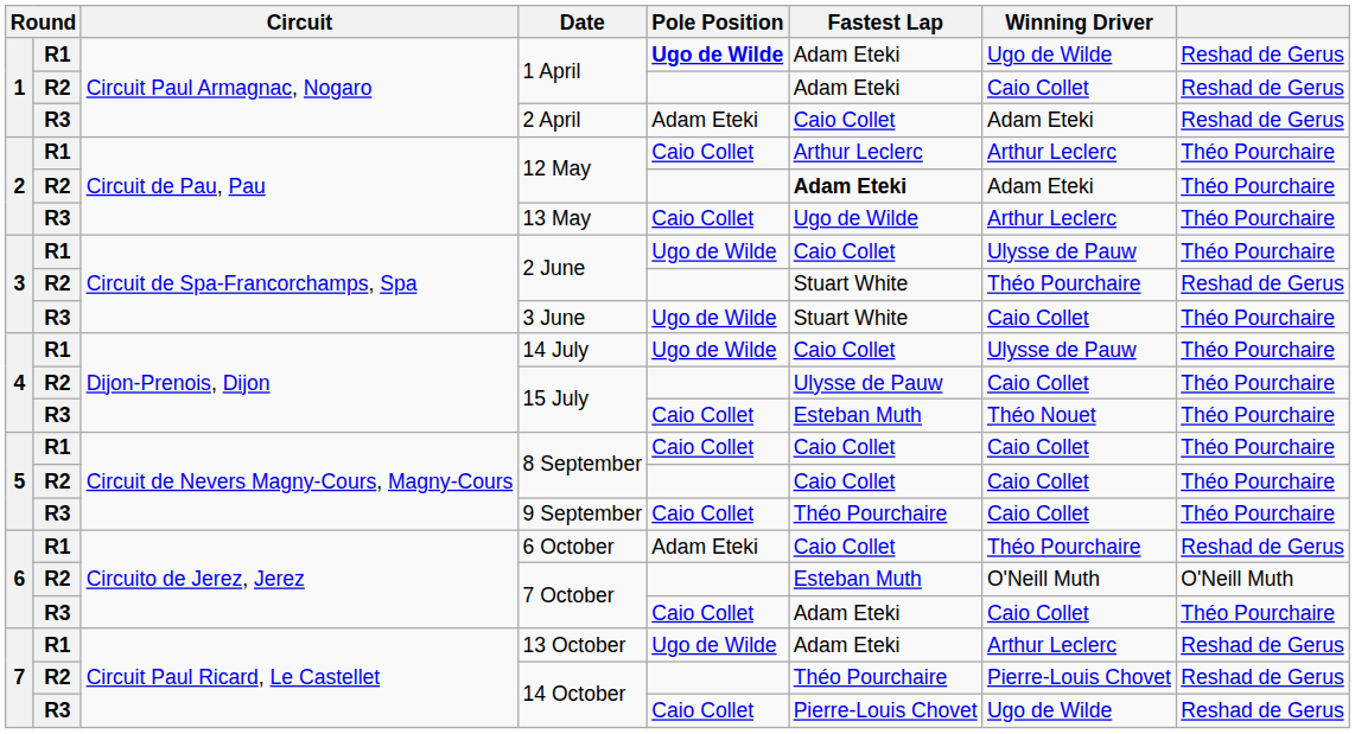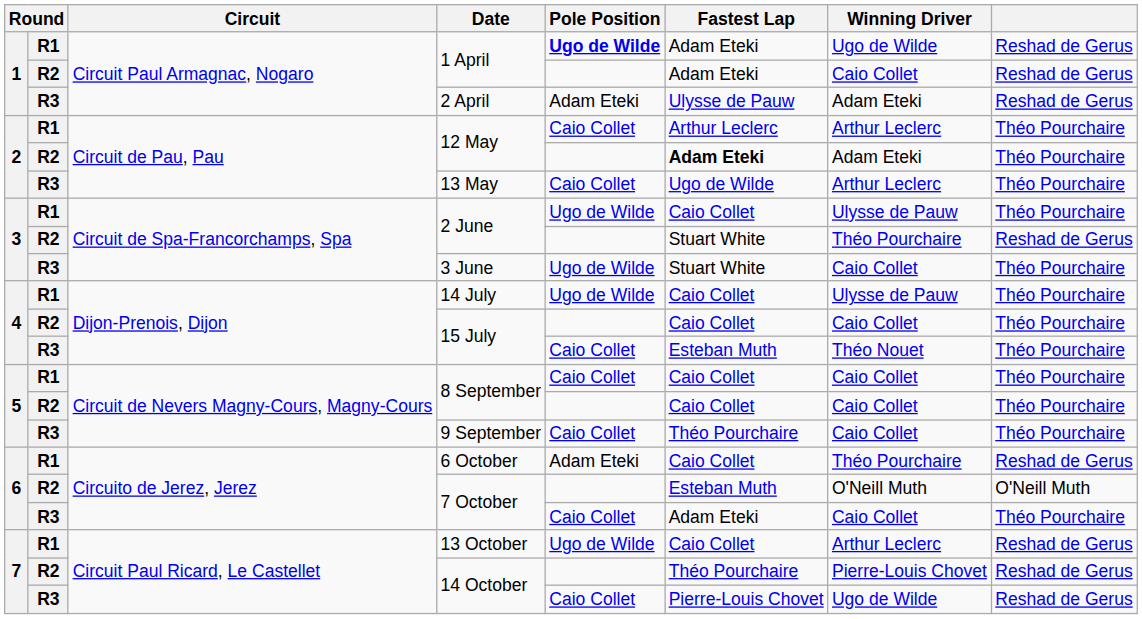2 April | Fastest Lap: Caio Collet -> Ulysse de Pauw
R2 / 15 July | Fastest Lap: Ulysse de Pauw -> Caio Collet
13 October | Fastest Lap: Adam Eteki -> Caio Collet
